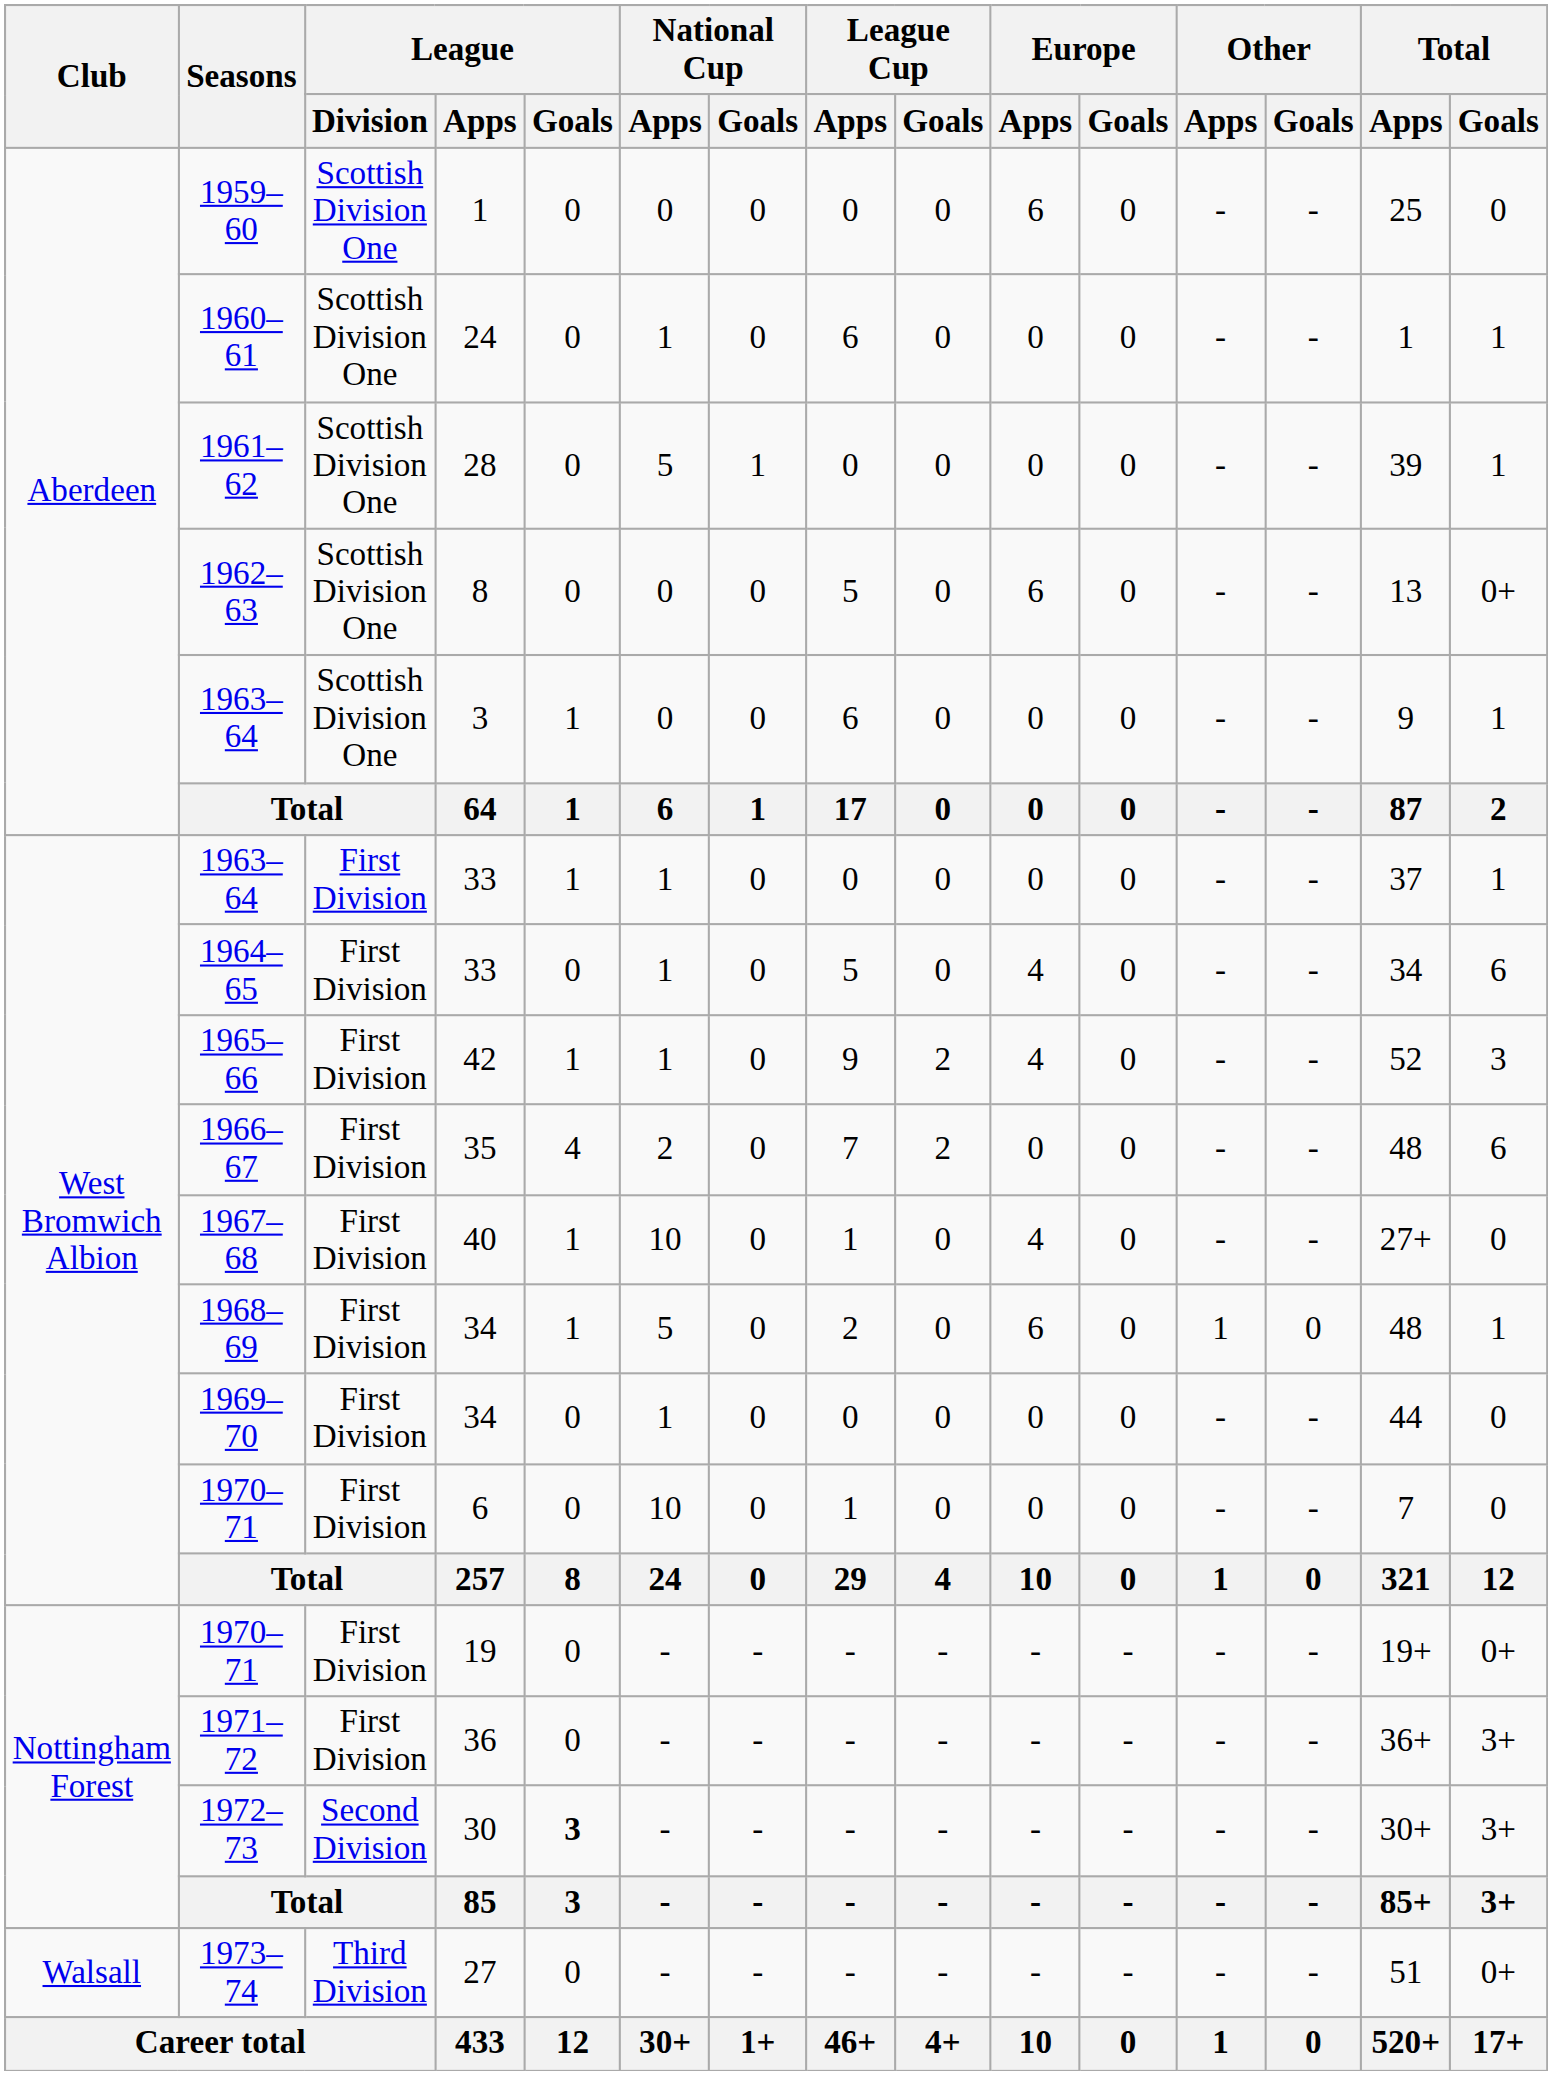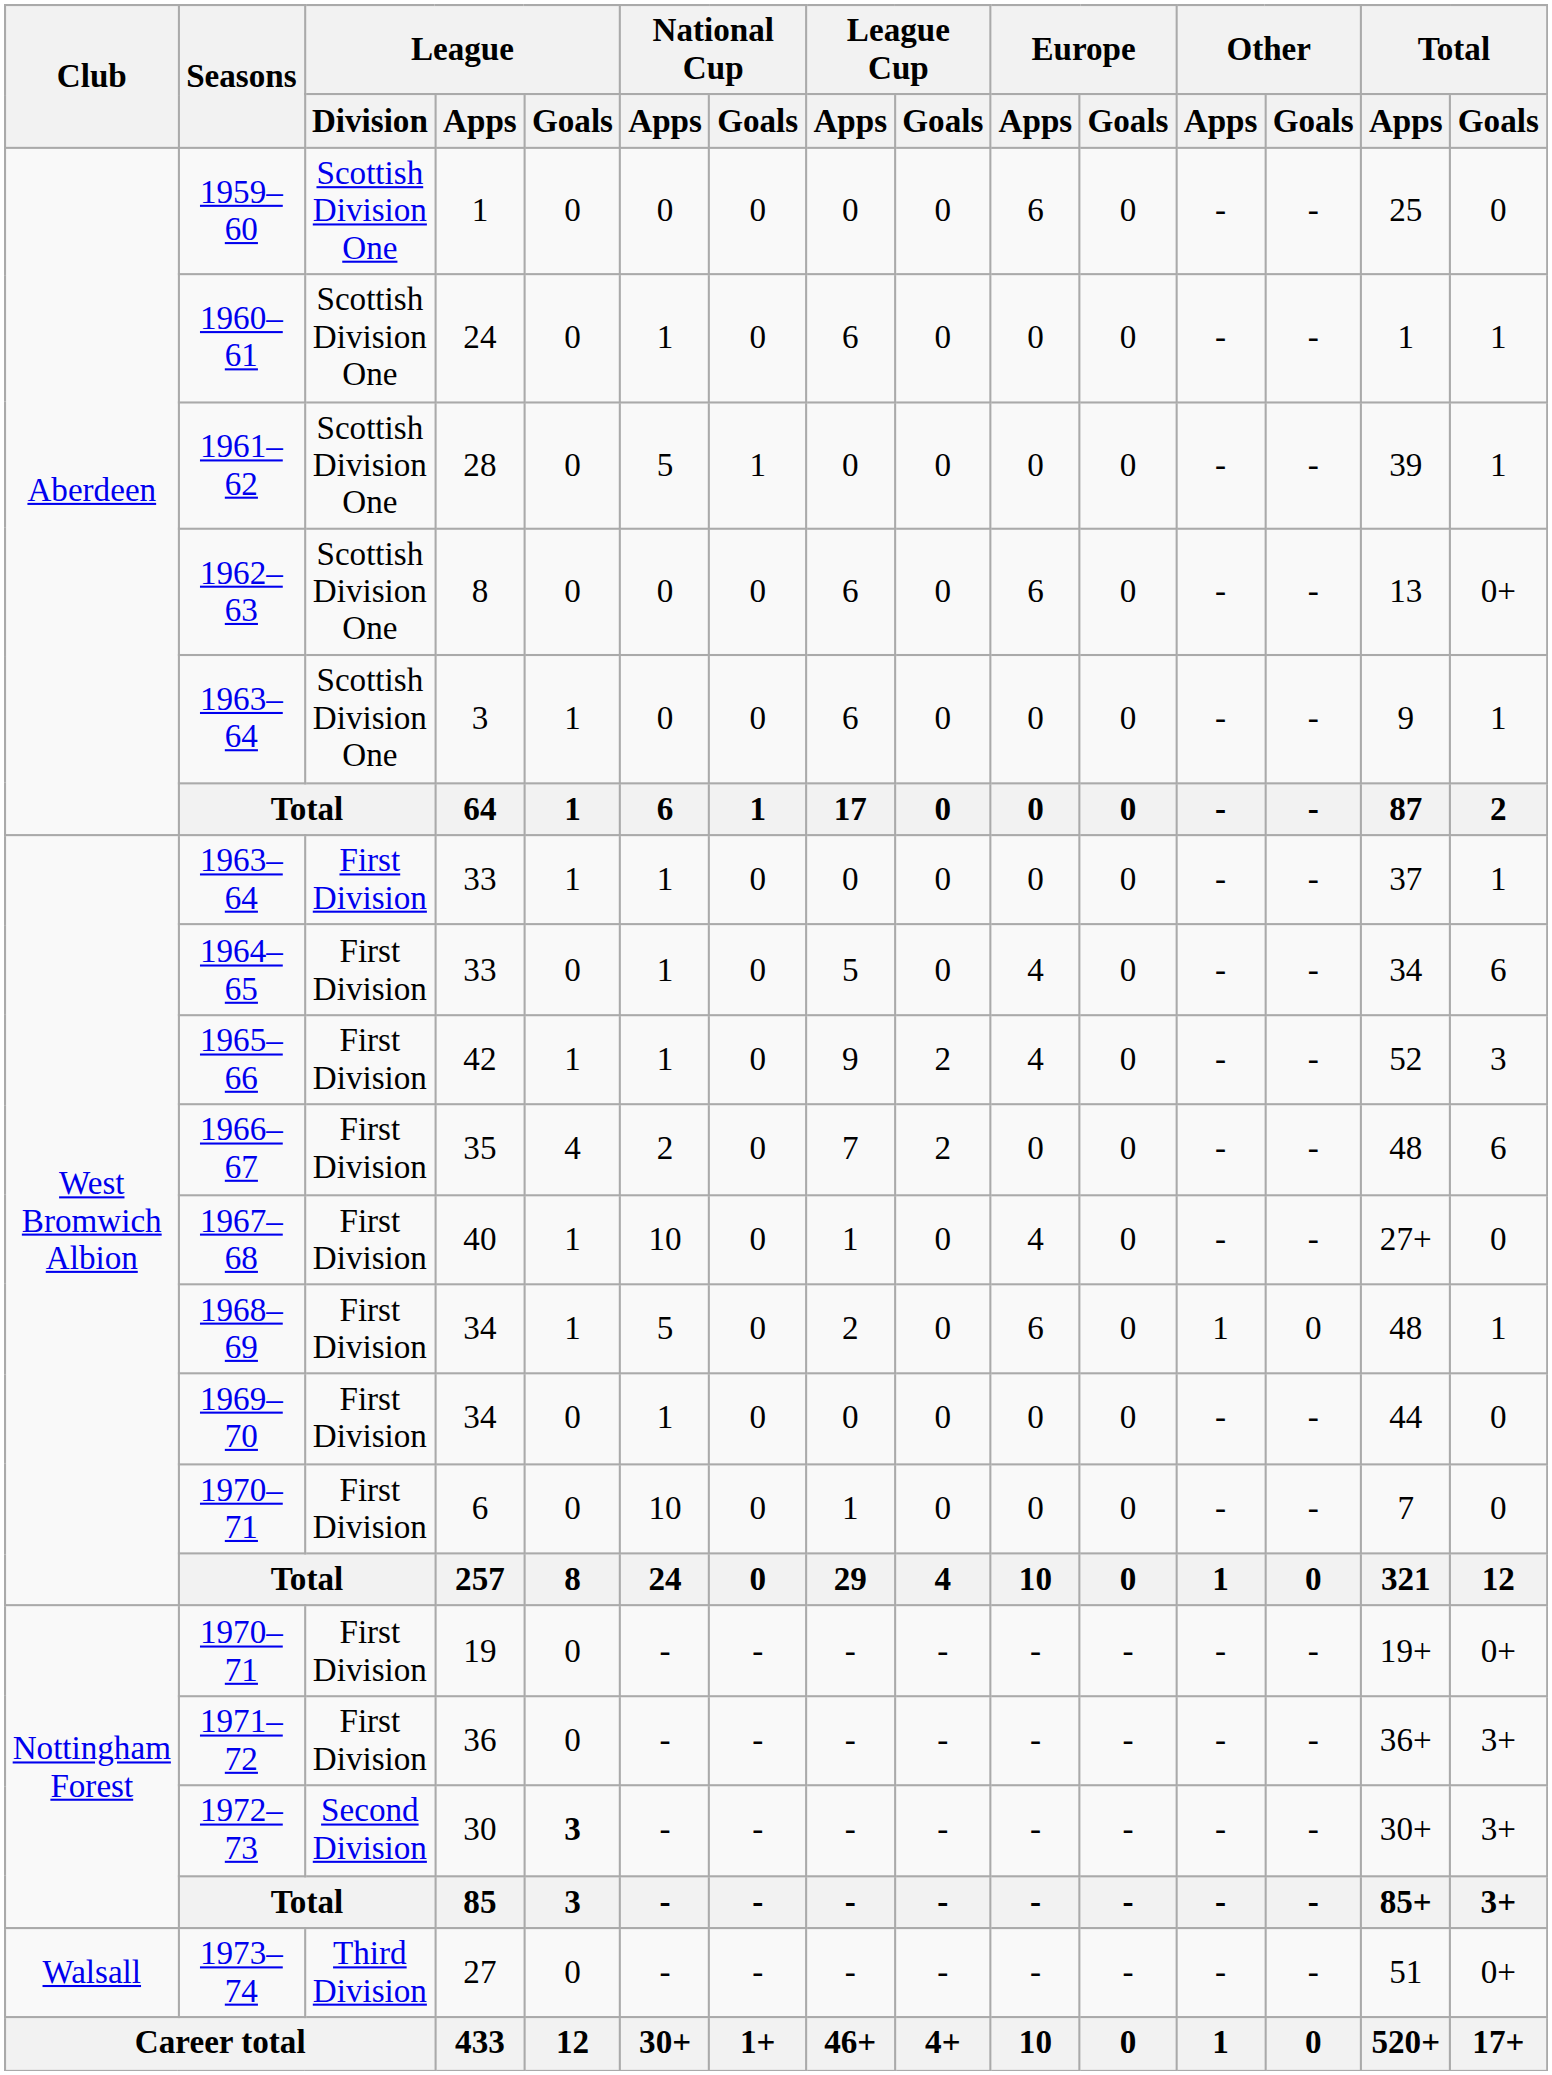1962–63 | League Cup / Apps: 5 -> 6
